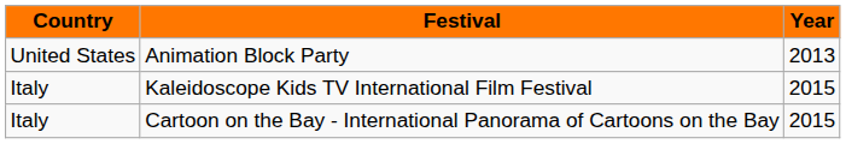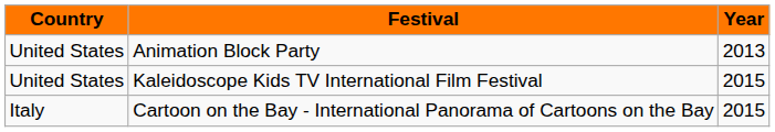Kaleidoscope Kids TV International Film Festival | Country: Italy -> United States
